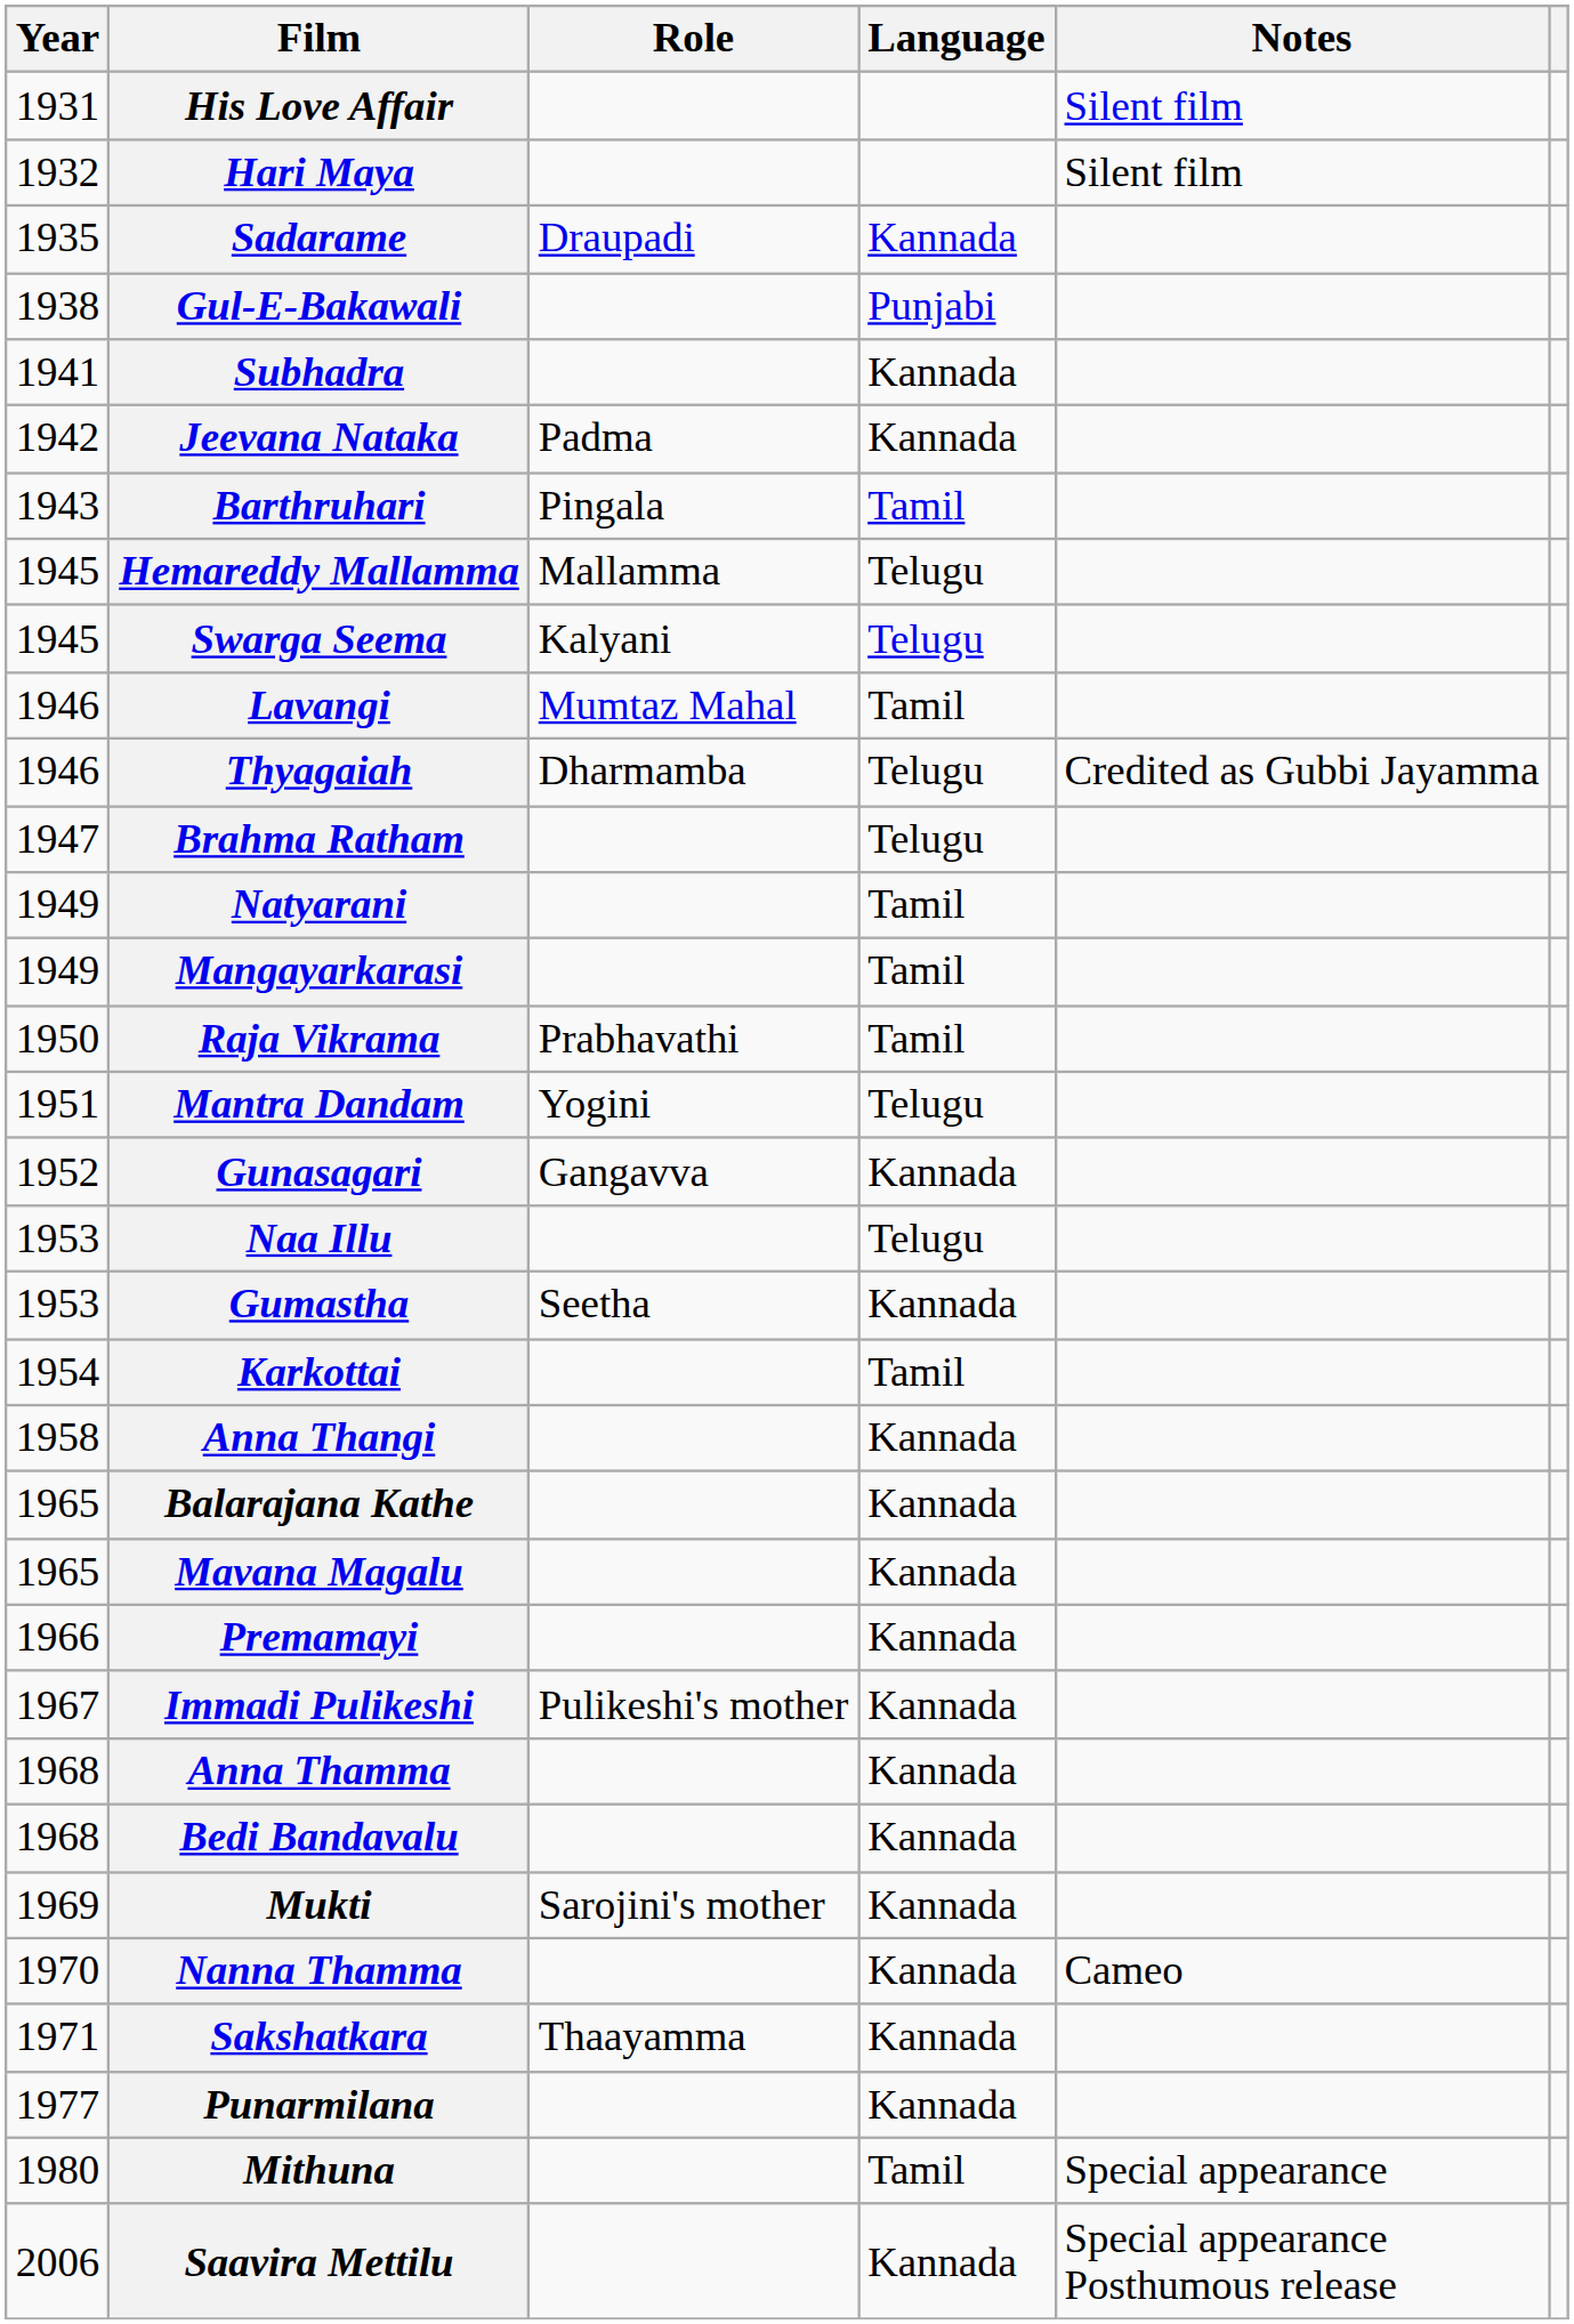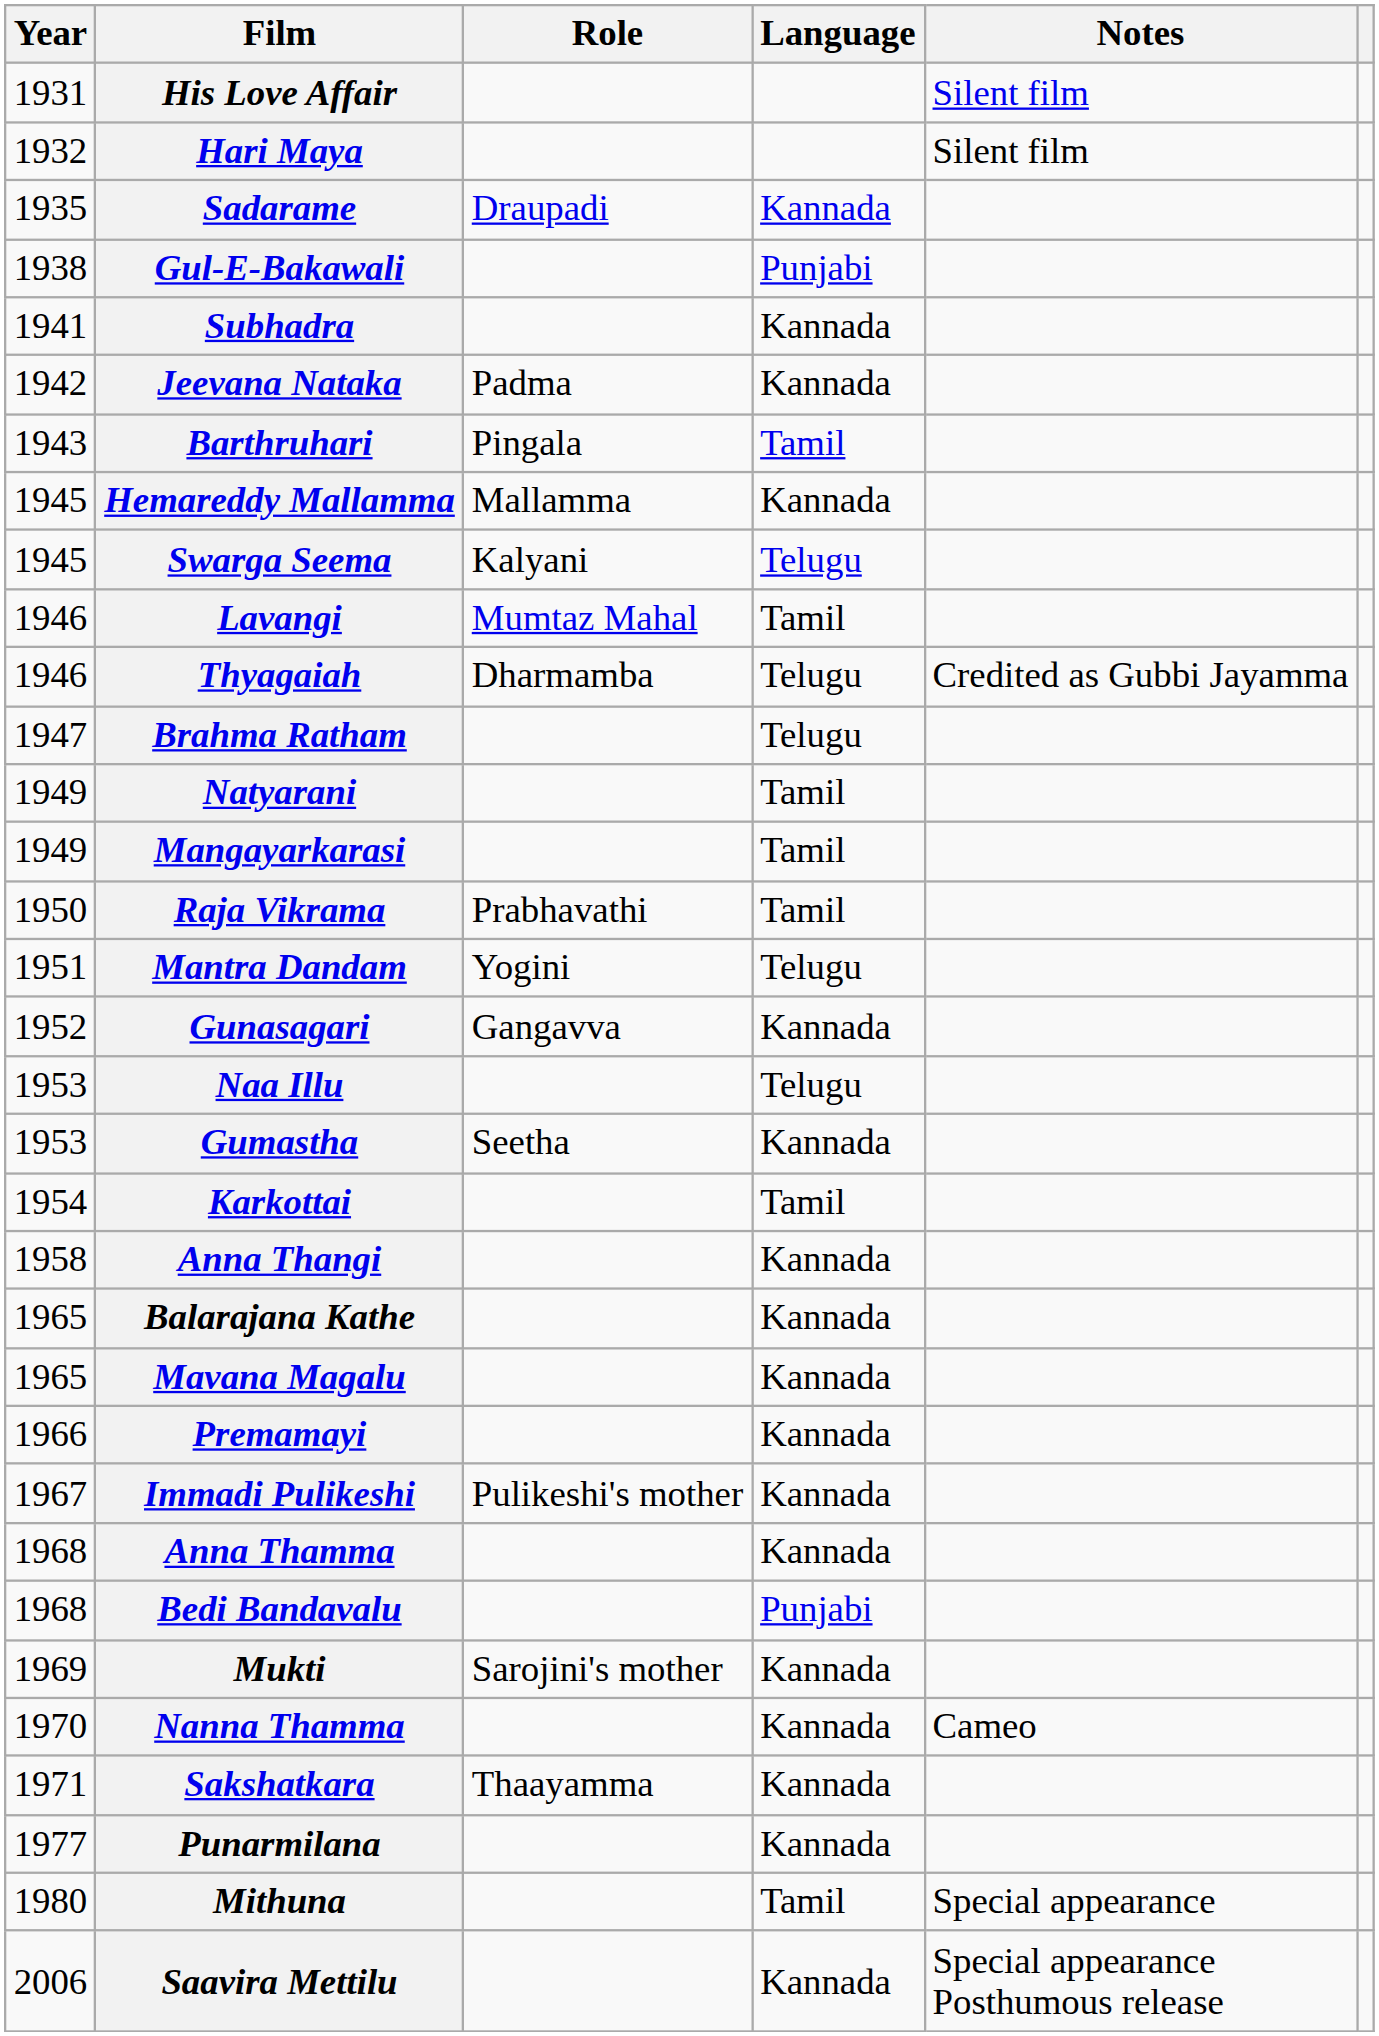Hemareddy Mallamma | Language: Telugu -> Kannada
Bedi Bandavalu | Language: Kannada -> Punjabi
